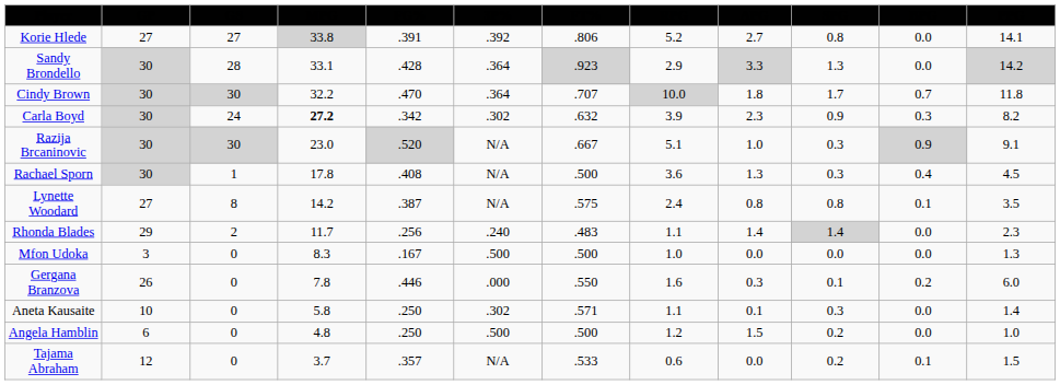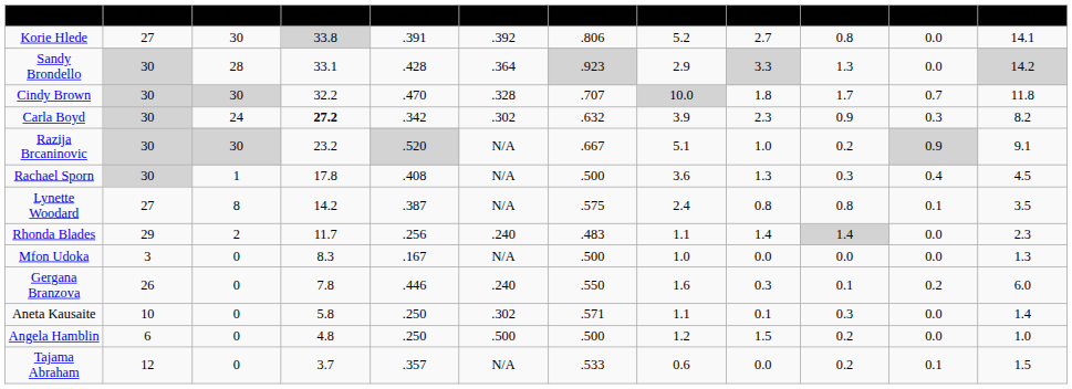Korie Hlede | GS: 27 -> 30
Cindy Brown | 3P%: .364 -> .328
Razija Brcaninovic | MPG: 23.0 -> 23.2
Razija Brcaninovic | SPG: 0.3 -> 0.2
Mfon Udoka | 3P%: .500 -> N/A
Gergana Branzova | 3P%: .000 -> .240
